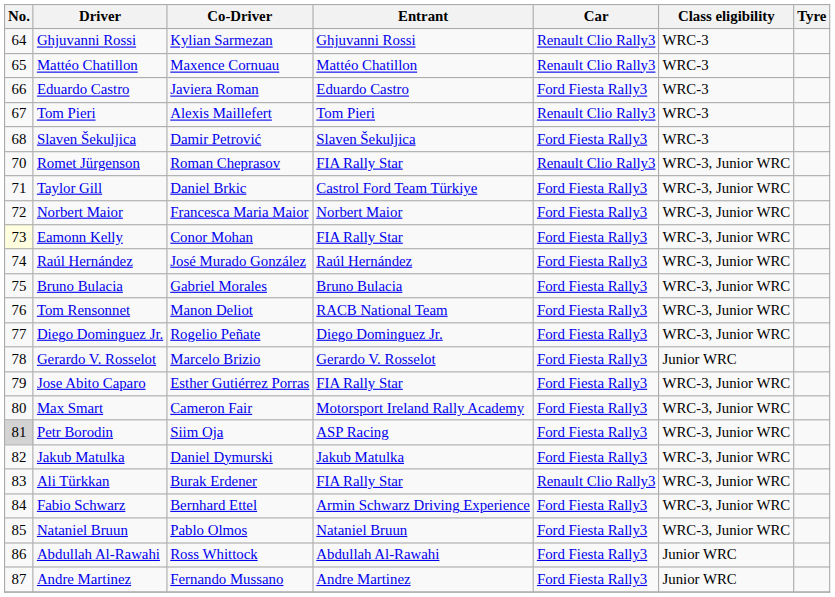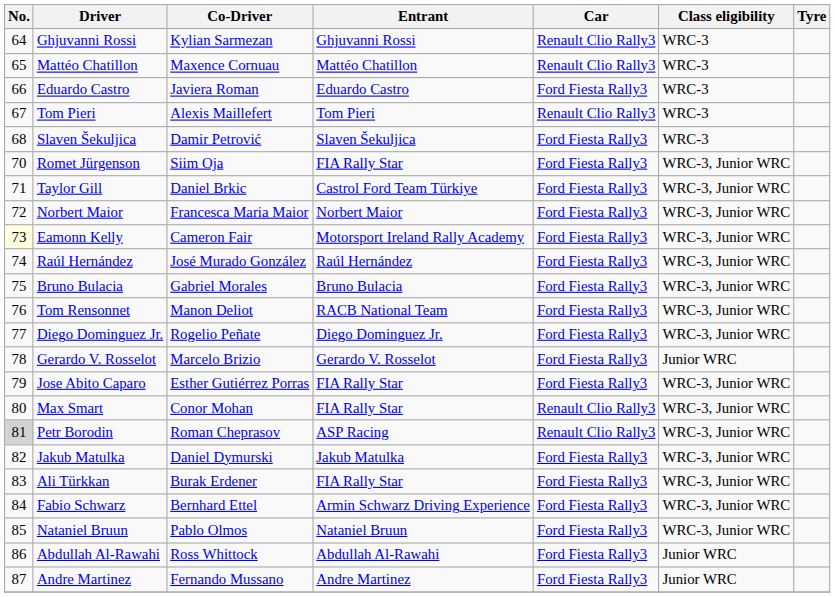Romet Jürgenson | Co-Driver: Roman Cheprasov -> Siim Oja
Romet Jürgenson | Car: Renault Clio Rally3 -> Ford Fiesta Rally3
Eamonn Kelly | Co-Driver: Conor Mohan -> Cameron Fair
Eamonn Kelly | Entrant: FIA Rally Star -> Motorsport Ireland Rally Academy
Max Smart | Co-Driver: Cameron Fair -> Conor Mohan
Max Smart | Entrant: Motorsport Ireland Rally Academy -> FIA Rally Star
Max Smart | Car: Ford Fiesta Rally3 -> Renault Clio Rally3
Petr Borodin | Co-Driver: Siim Oja -> Roman Cheprasov
Petr Borodin | Car: Ford Fiesta Rally3 -> Renault Clio Rally3
Ali Türkkan | Car: Renault Clio Rally3 -> Ford Fiesta Rally3
